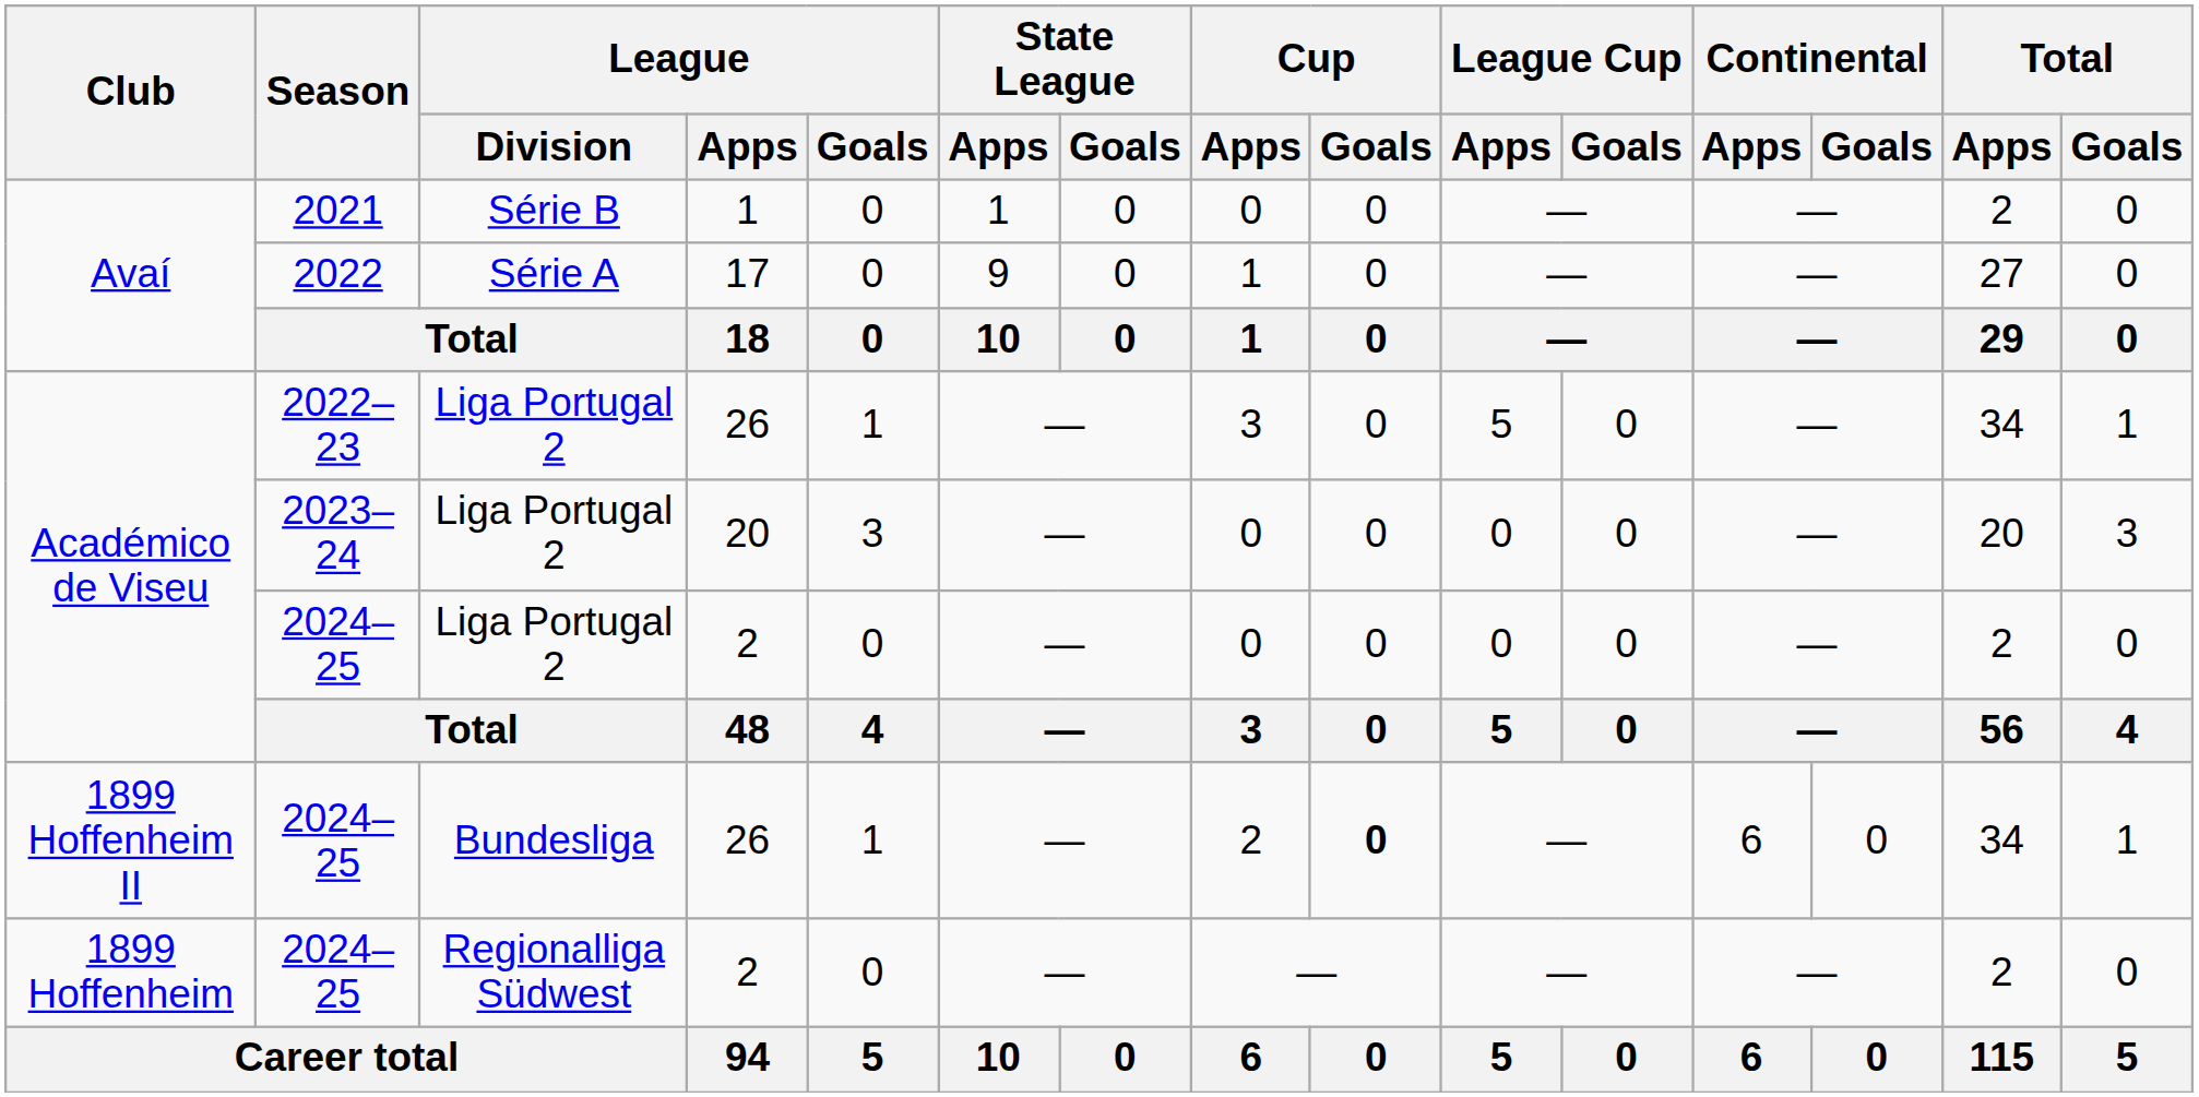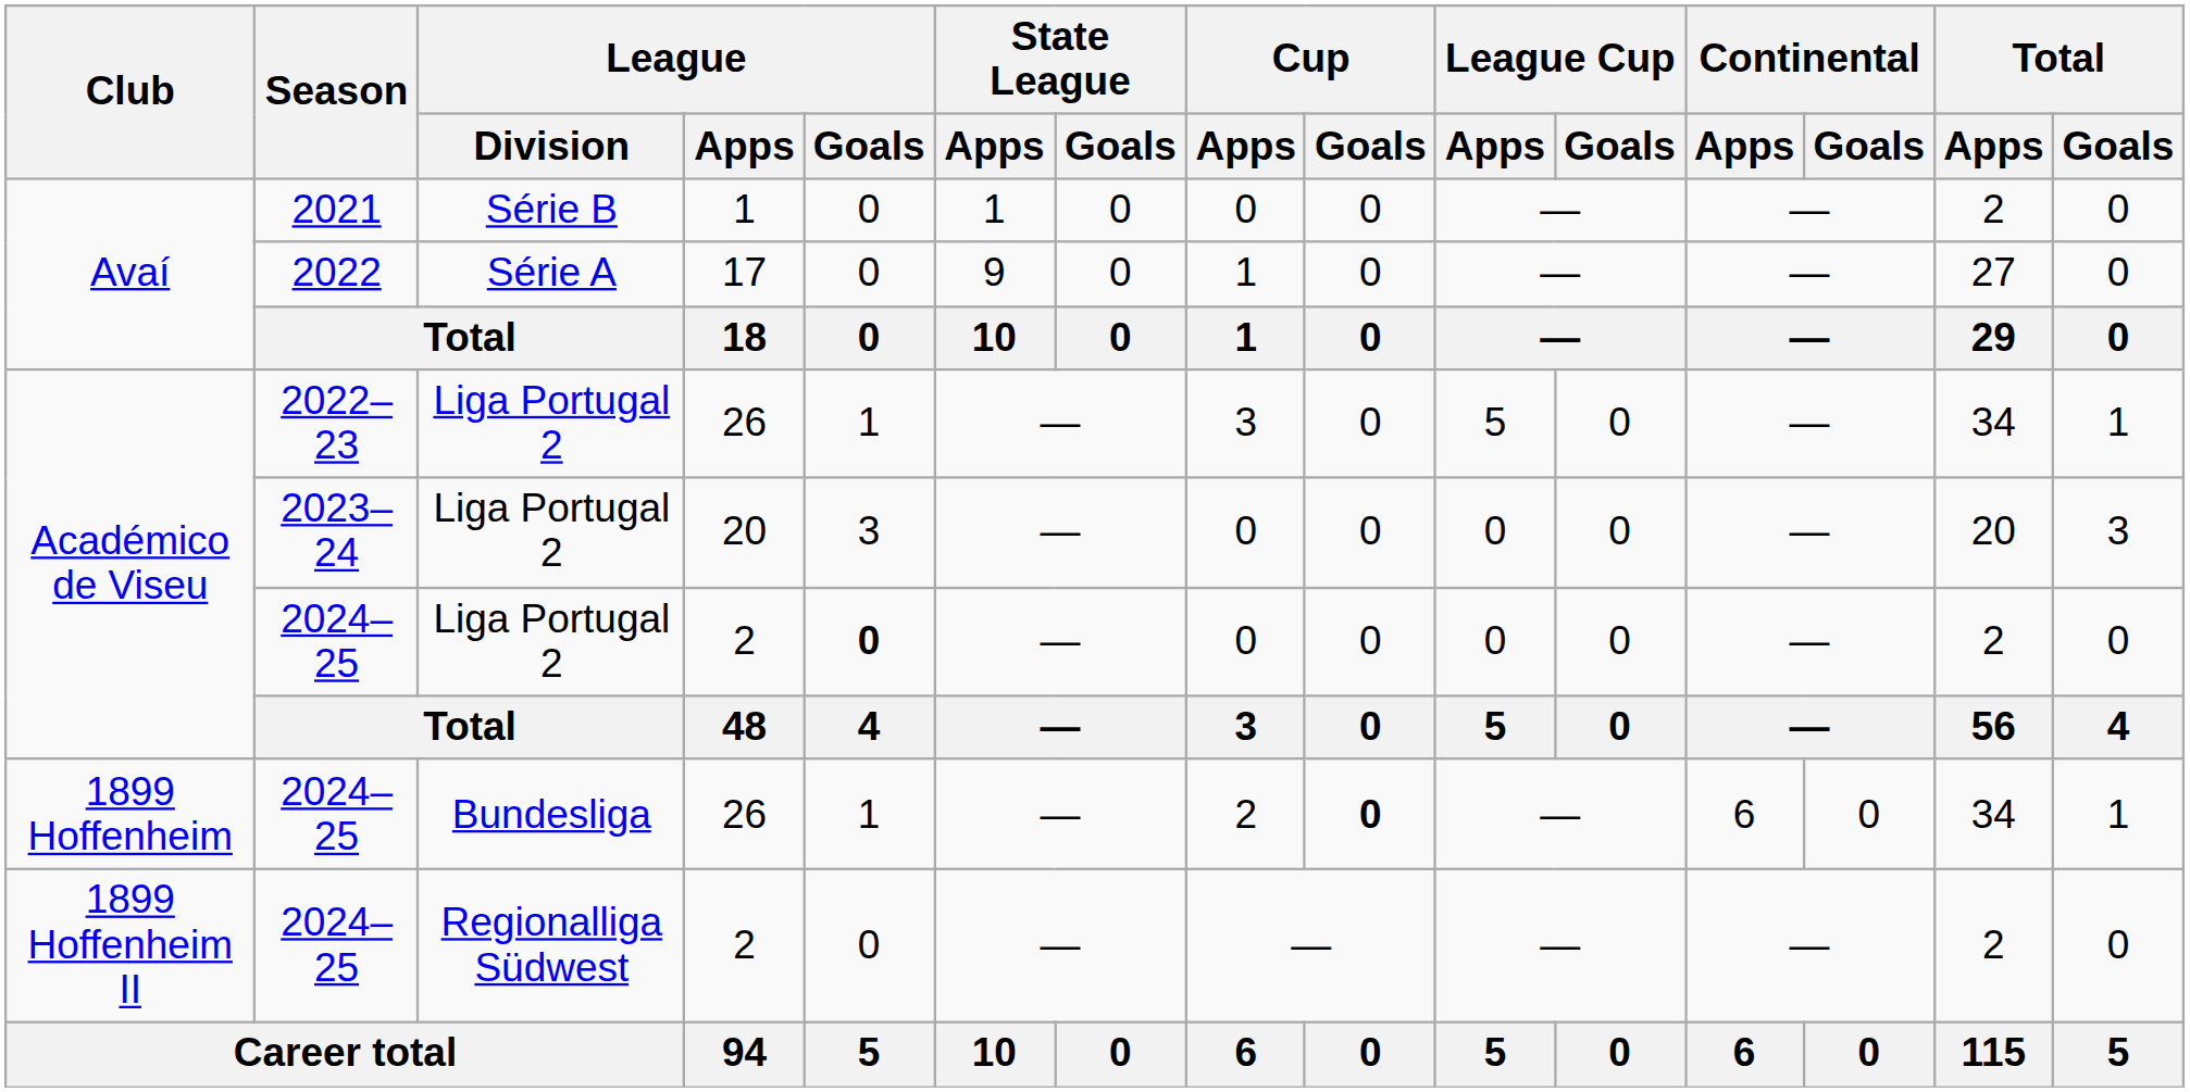2024–25 / Liga Portugal 2 | League / Goals: normal -> bold
2024–25 / Bundesliga | Club: 1899 Hoffenheim II -> 1899 Hoffenheim
2024–25 / Regionalliga Südwest | Club: 1899 Hoffenheim -> 1899 Hoffenheim II
